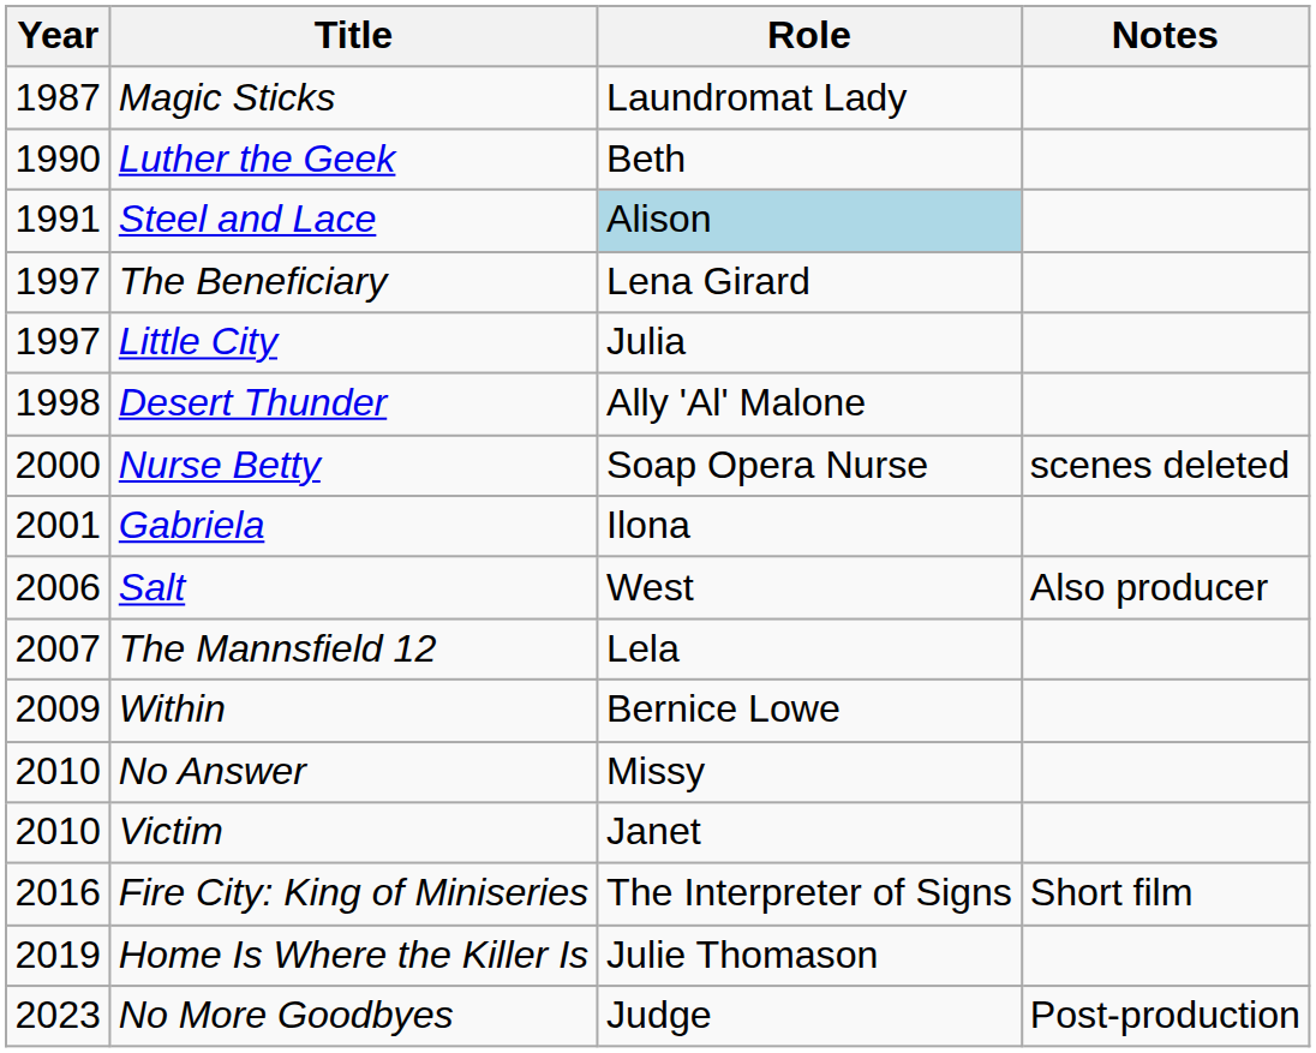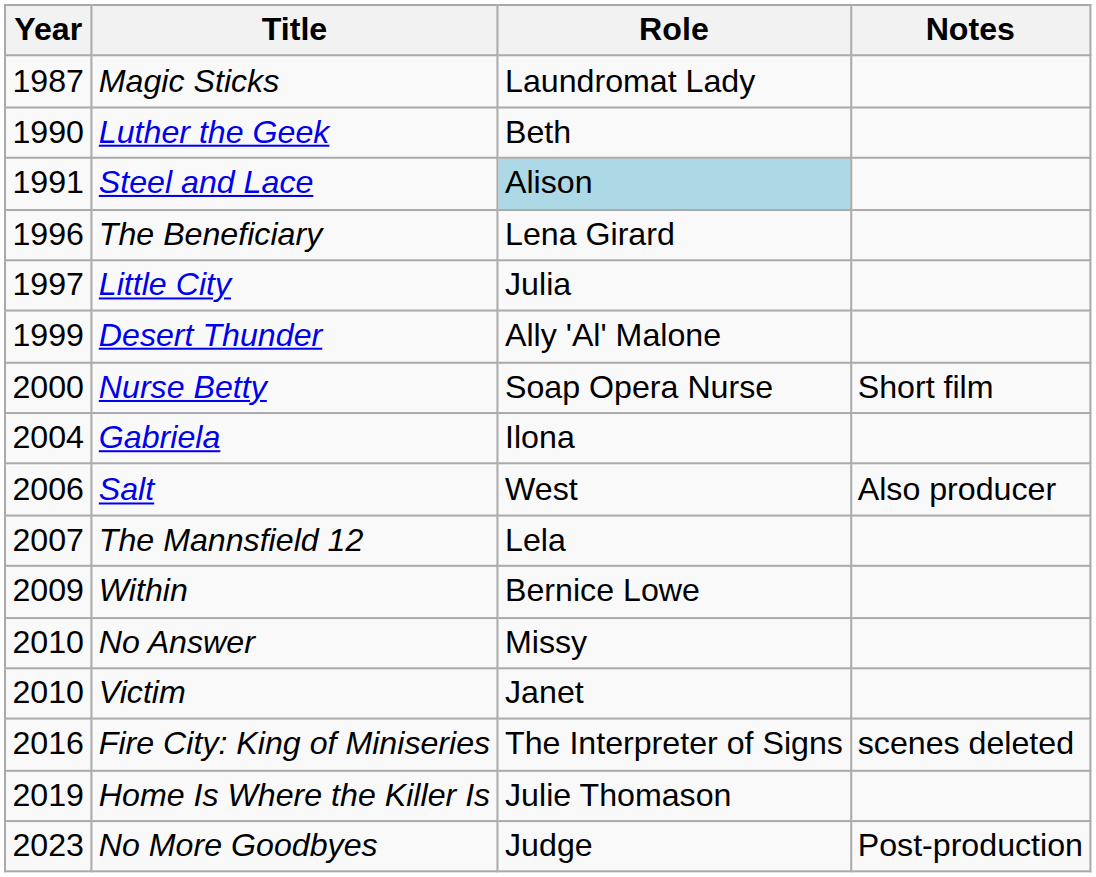The Beneficiary | Year: 1997 -> 1996
Desert Thunder | Year: 1998 -> 1999
Nurse Betty | Notes: scenes deleted -> Short film
Gabriela | Year: 2001 -> 2004
Fire City: King of Miniseries | Notes: Short film -> scenes deleted
